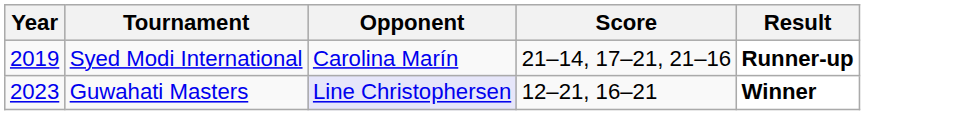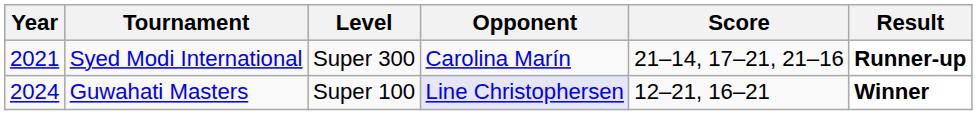+ column: Level | Super 300 | Super 100
Syed Modi International | Year: 2019 -> 2021
Guwahati Masters | Year: 2023 -> 2024
